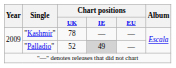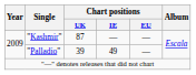"Kashmir" | Chart positions / UK: 78 -> 87
"Palladio" | Chart positions / UK: 52 -> 39
"Palladio" | Chart positions / IE: lightgrey background -> no background
